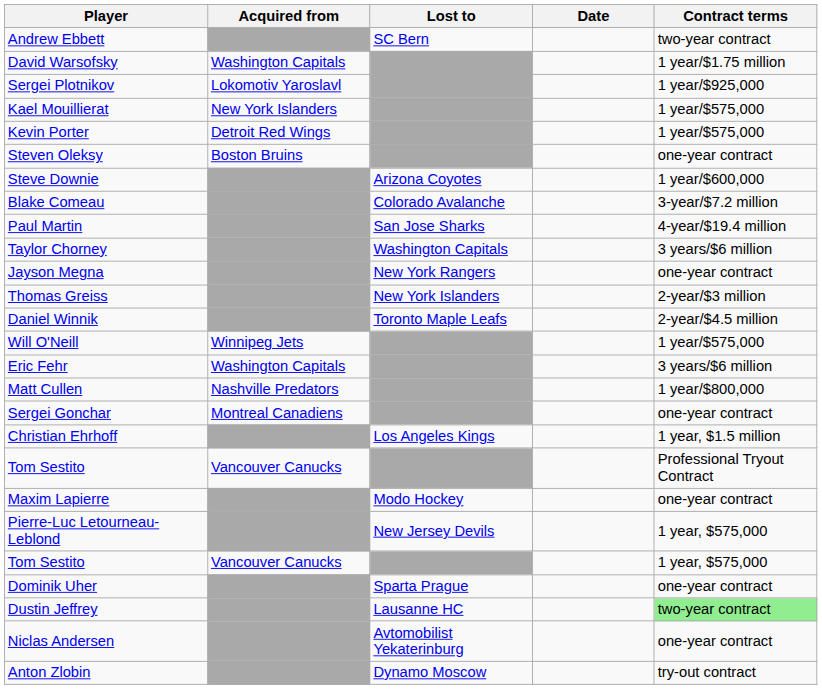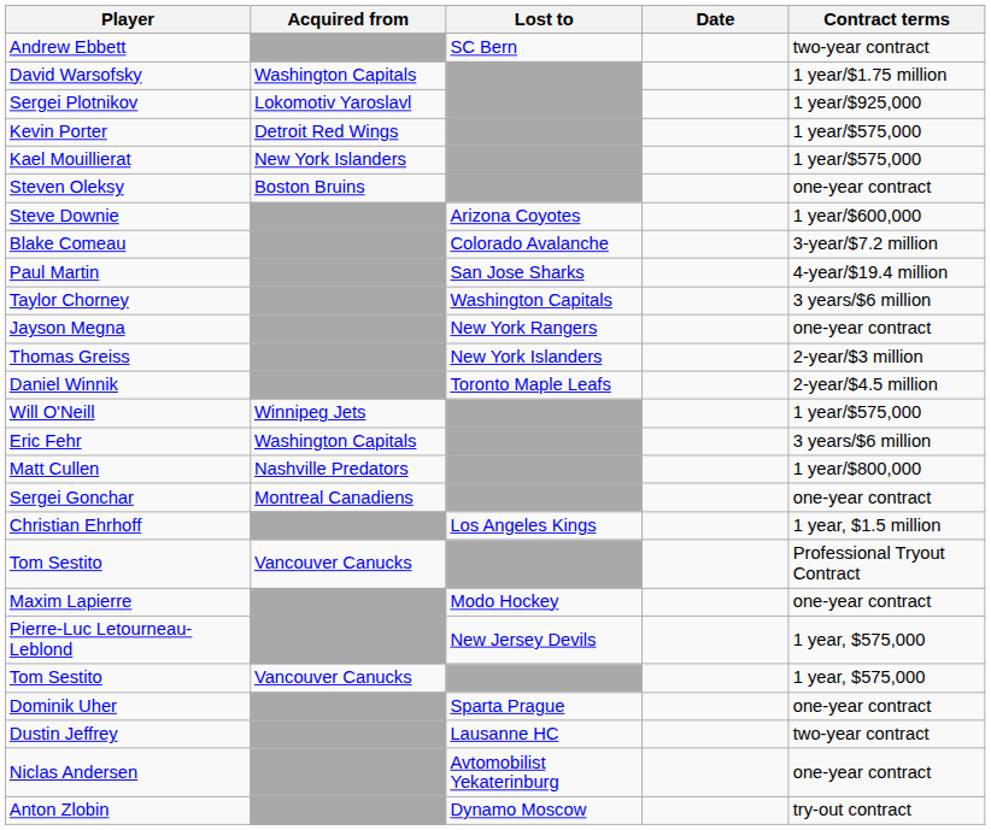rows swapped: Kael Mouillierat <-> Kevin Porter
Dustin Jeffrey | Contract terms: lightgreen background -> no background
